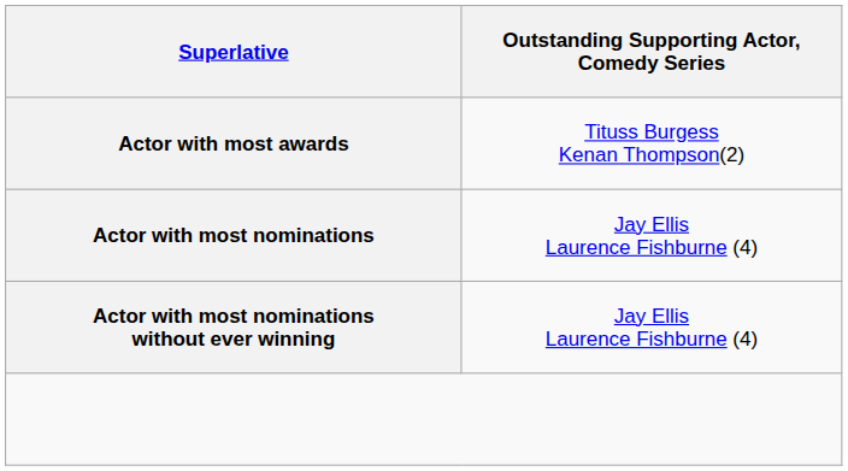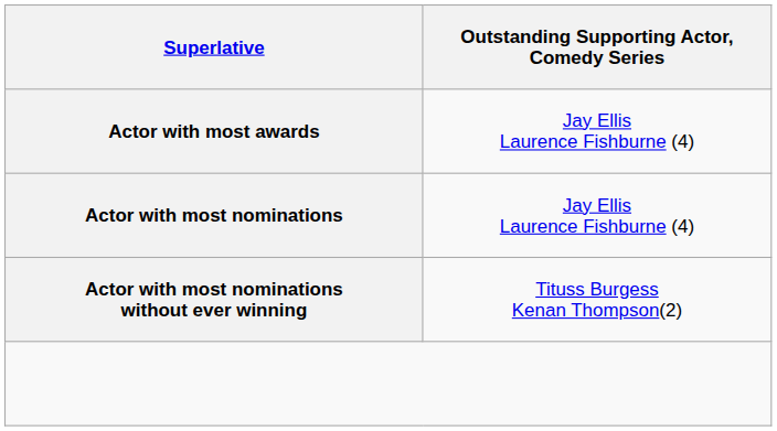Actor with most awards | column 2: Tituss Burgess Kenan Thompson(2) -> Jay Ellis Laurence Fishburne (4)
Actor with most nominations without ever winning | column 2: Jay Ellis Laurence Fishburne (4) -> Tituss Burgess Kenan Thompson(2)
